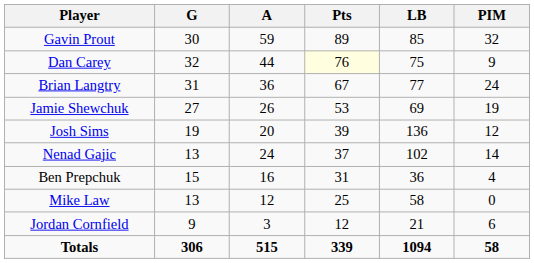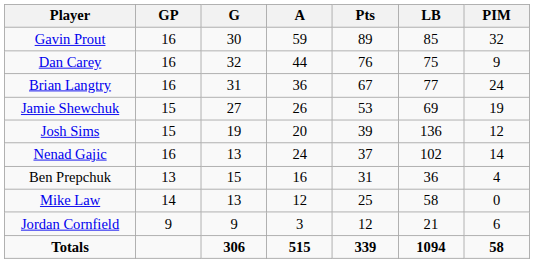+ column: GP | 16 | 16 | 16 | 15 | 15 | 16 | 13 | 14 | 9
Dan Carey | Pts: lightyellow background -> no background
